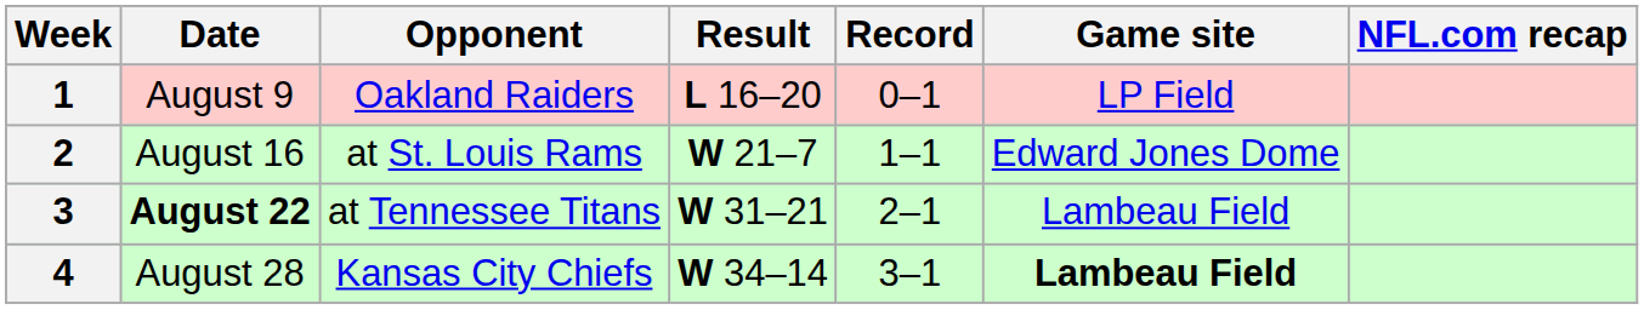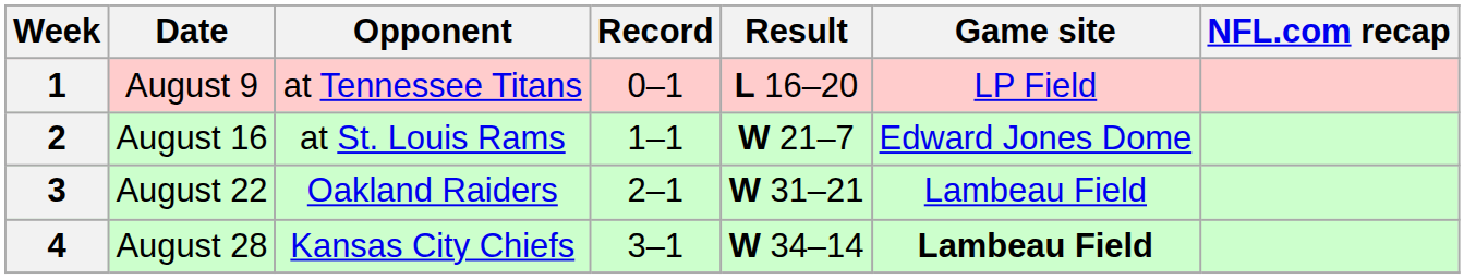columns swapped: Result <-> Record
1 | Opponent: Oakland Raiders -> at Tennessee Titans
3 | Date: bold -> normal
3 | Opponent: at Tennessee Titans -> Oakland Raiders
